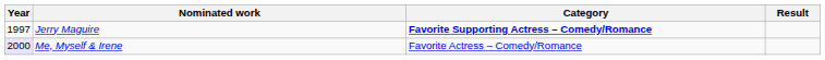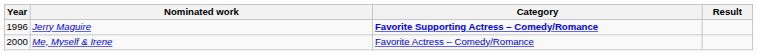Jerry Maguire | Year: 1997 -> 1996
Me, Myself & Irene | Year: lavender background -> no background
